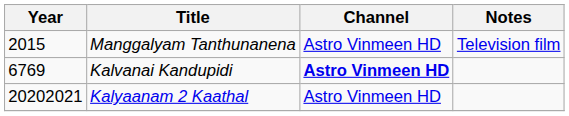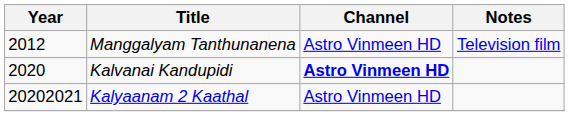Manggalyam Tanthunanena | Year: 2015 -> 2012
Kalvanai Kandupidi | Year: 6769 -> 2020
